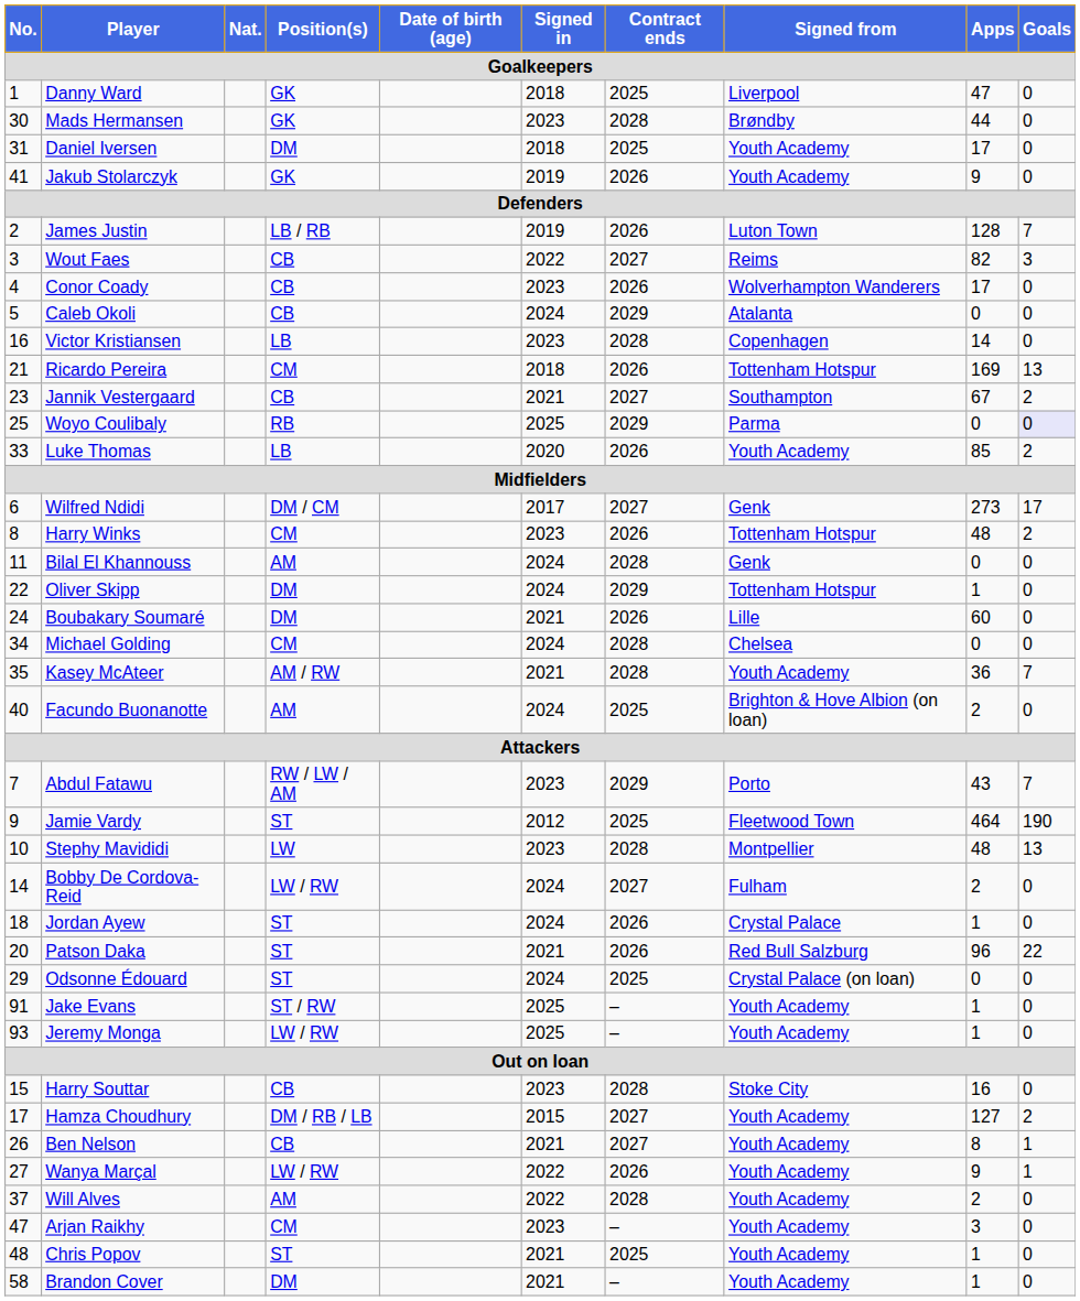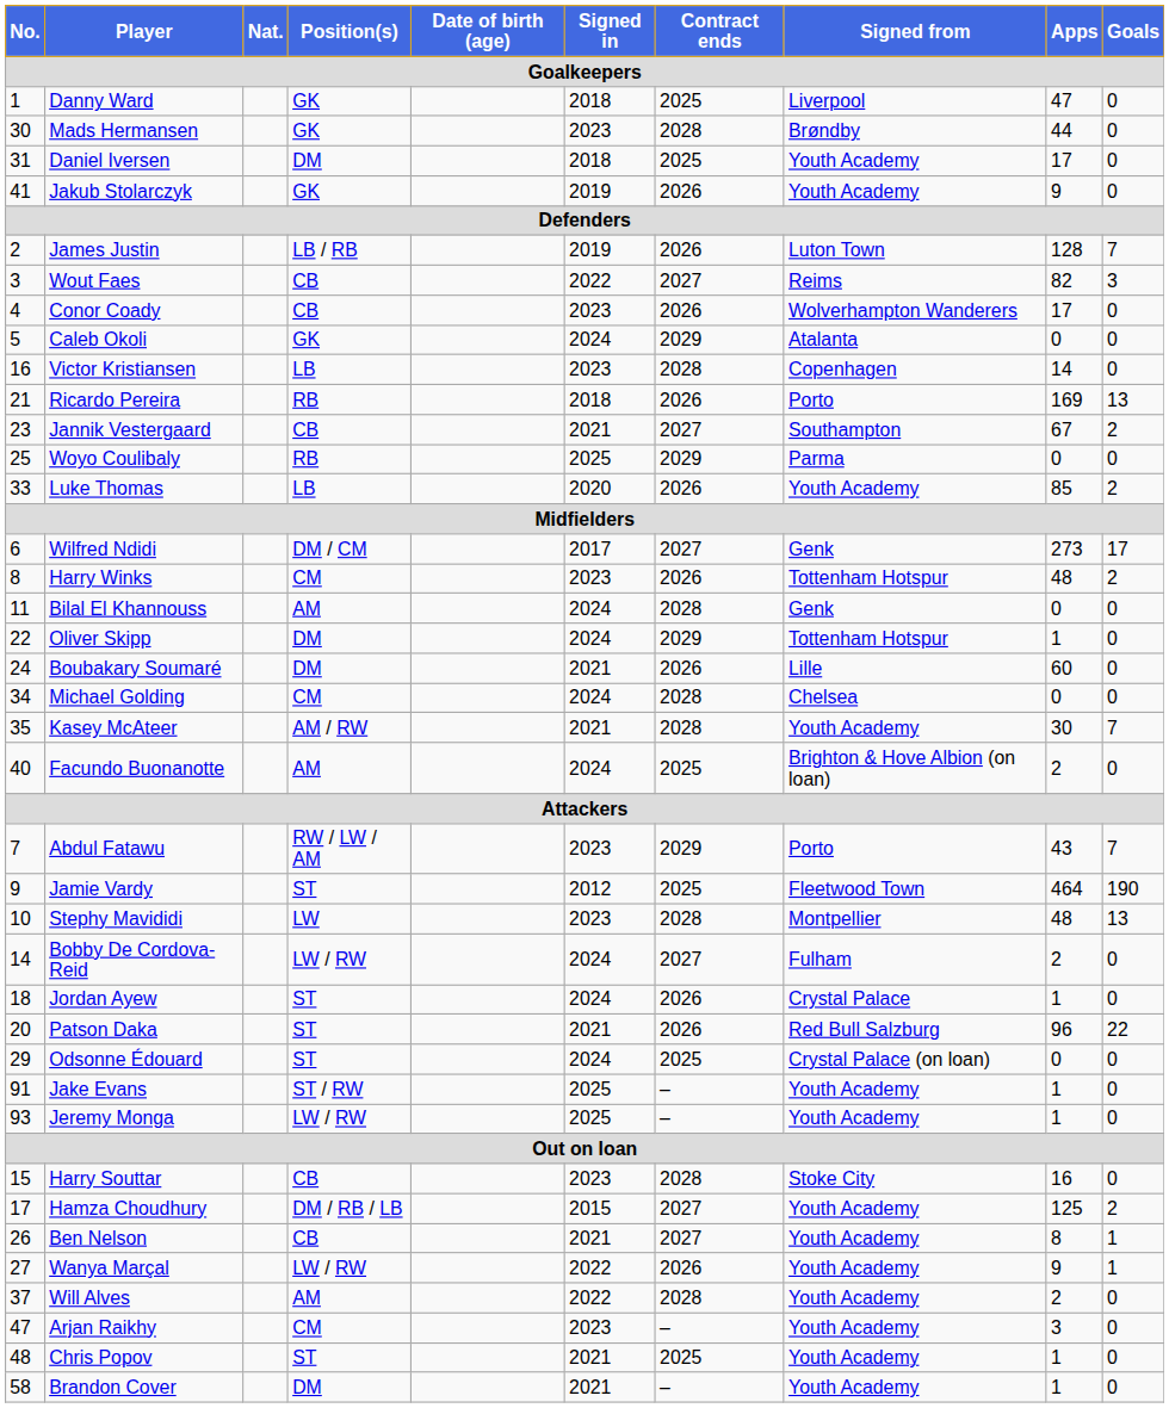Caleb Okoli | Position(s): CB -> GK
Ricardo Pereira | Position(s): CM -> RB
Ricardo Pereira | Signed from: Tottenham Hotspur -> Porto
Woyo Coulibaly | Goals: lavender background -> no background
Kasey McAteer | Apps: 36 -> 30
Hamza Choudhury | Apps: 127 -> 125
